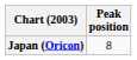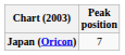Japan (Oricon) | Peak position: 8 -> 7
